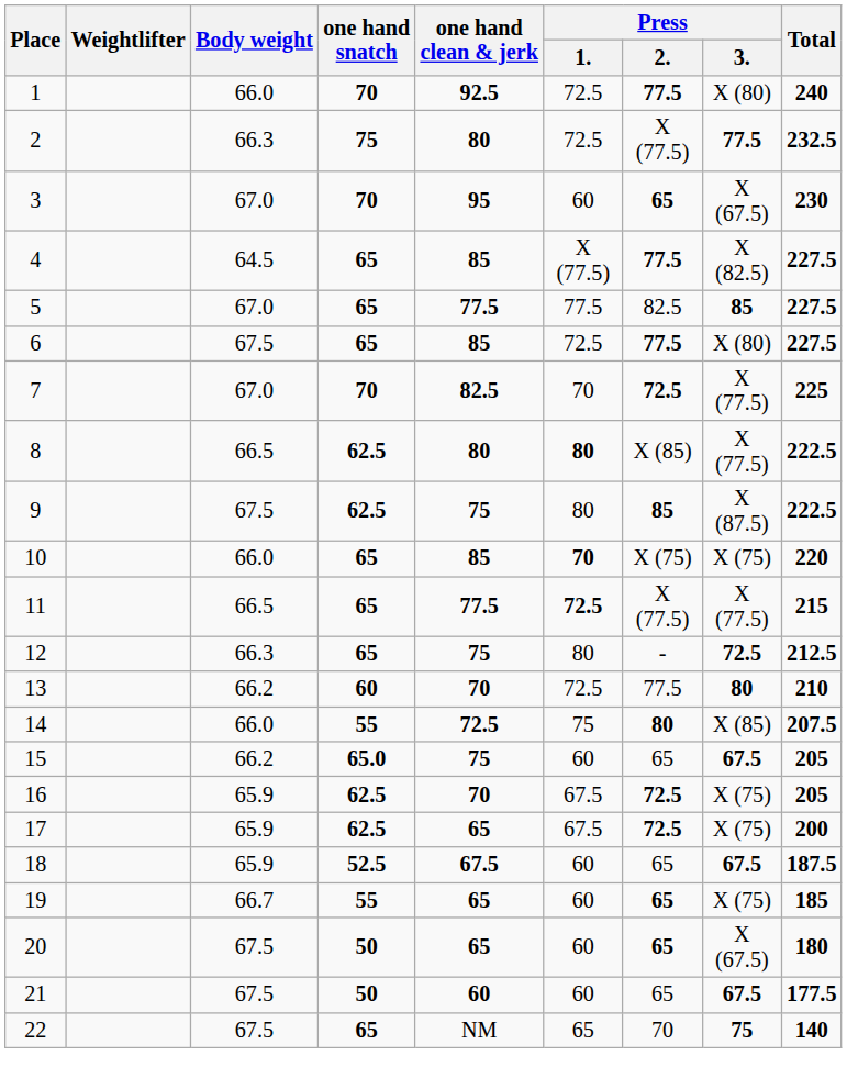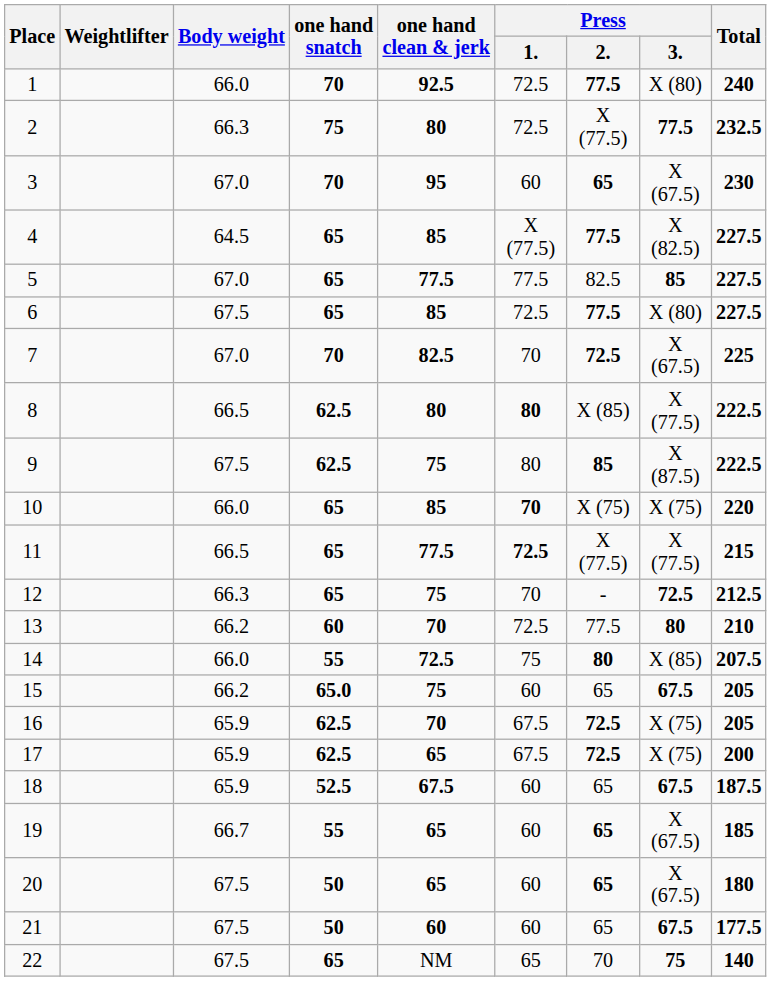7 | Press / 3.: X (77.5) -> X (67.5)
12 | Press / 1.: 80 -> 70
19 | Press / 3.: X (75) -> X (67.5)
